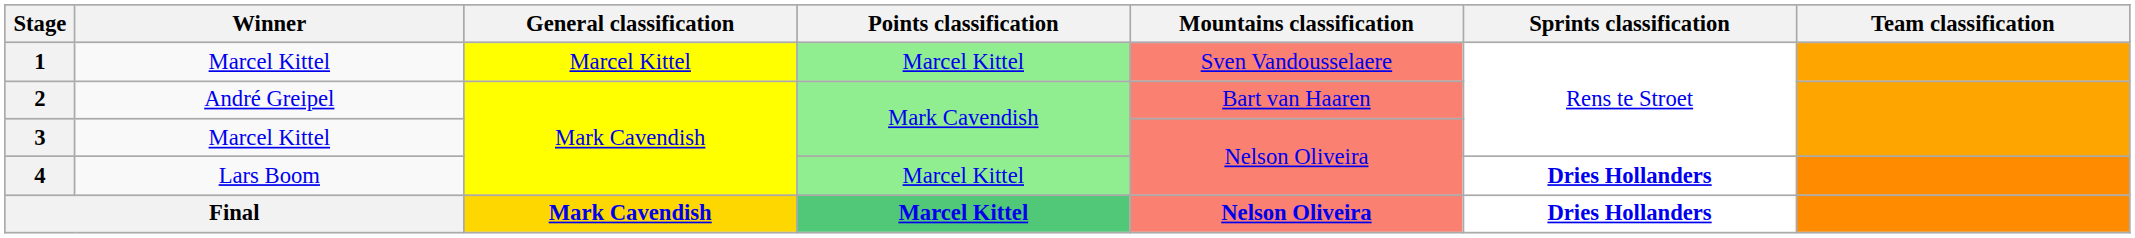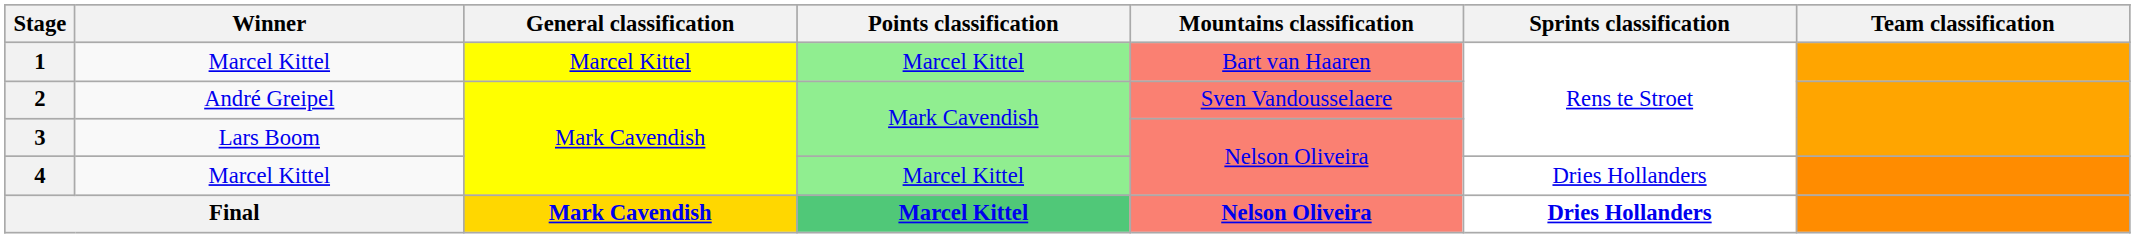1 | Mountains classification: Sven Vandousselaere -> Bart van Haaren
2 | Mountains classification: Bart van Haaren -> Sven Vandousselaere
3 | Winner: Marcel Kittel -> Lars Boom
4 | Winner: Lars Boom -> Marcel Kittel
4 | Sprints classification: bold -> normal
